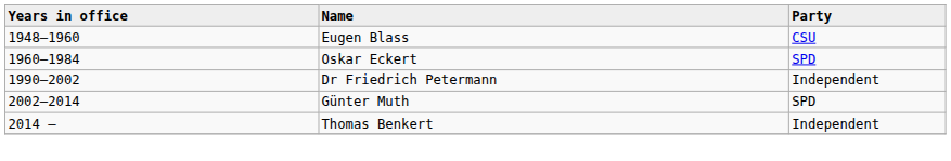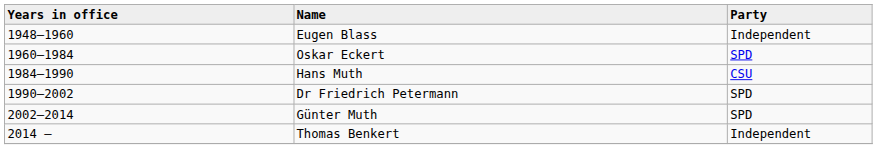Eugen Blass | Party: CSU -> Independent
+ row: 1984–1990 | Hans Muth | CSU
Dr Friedrich Petermann | Party: Independent -> SPD
